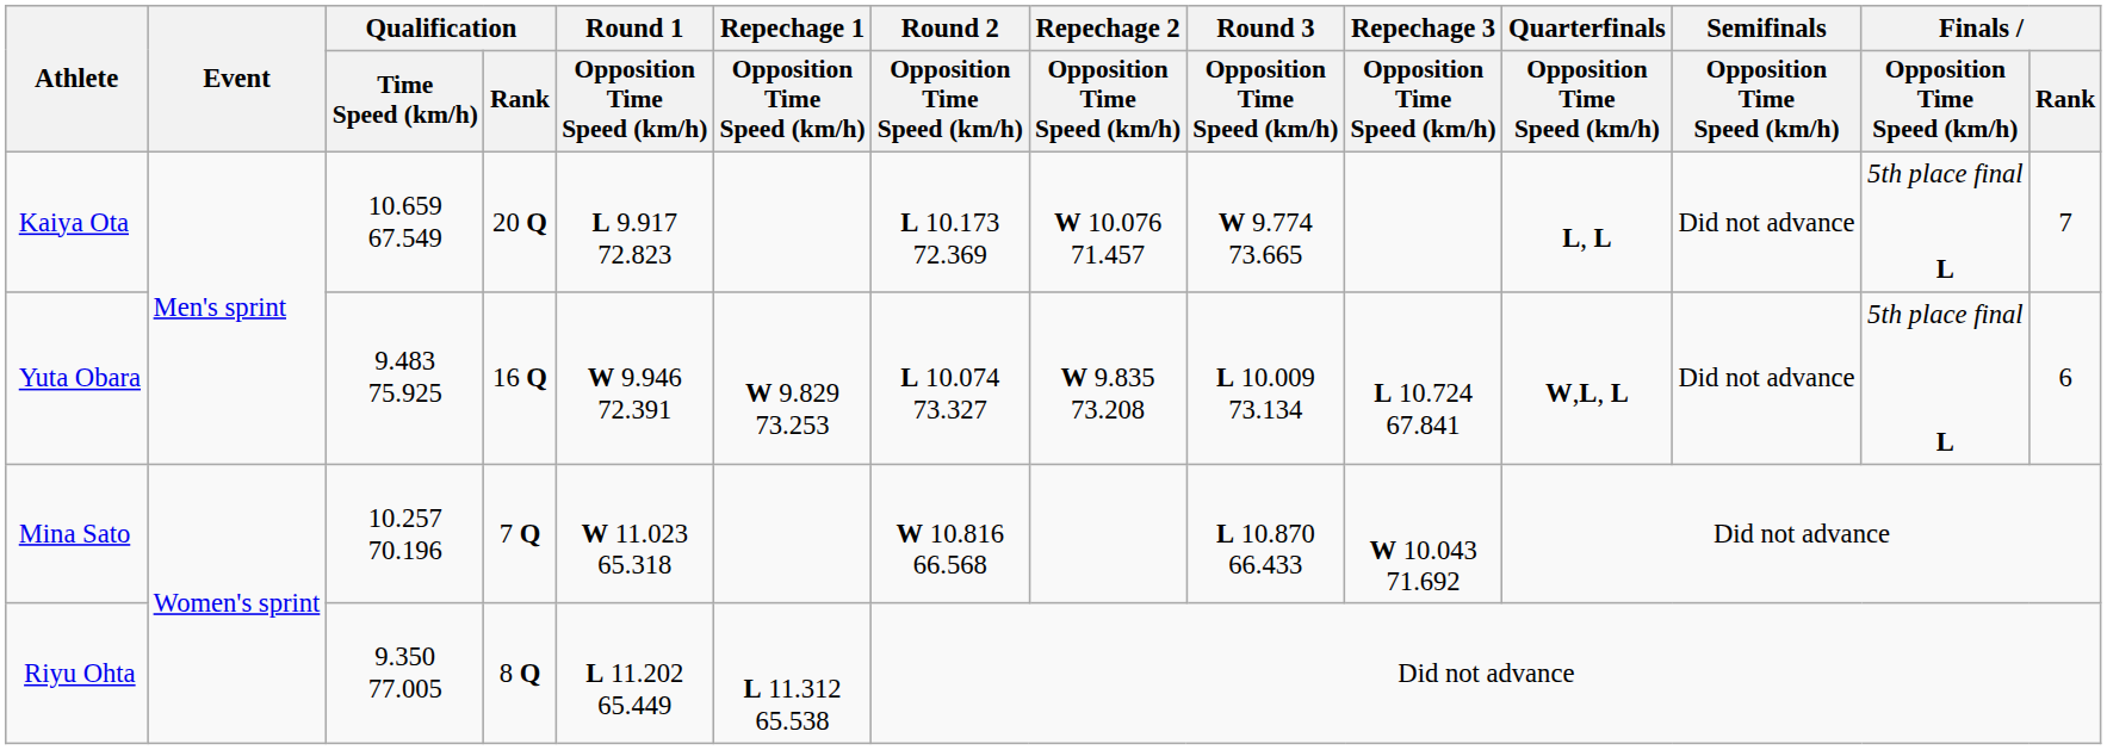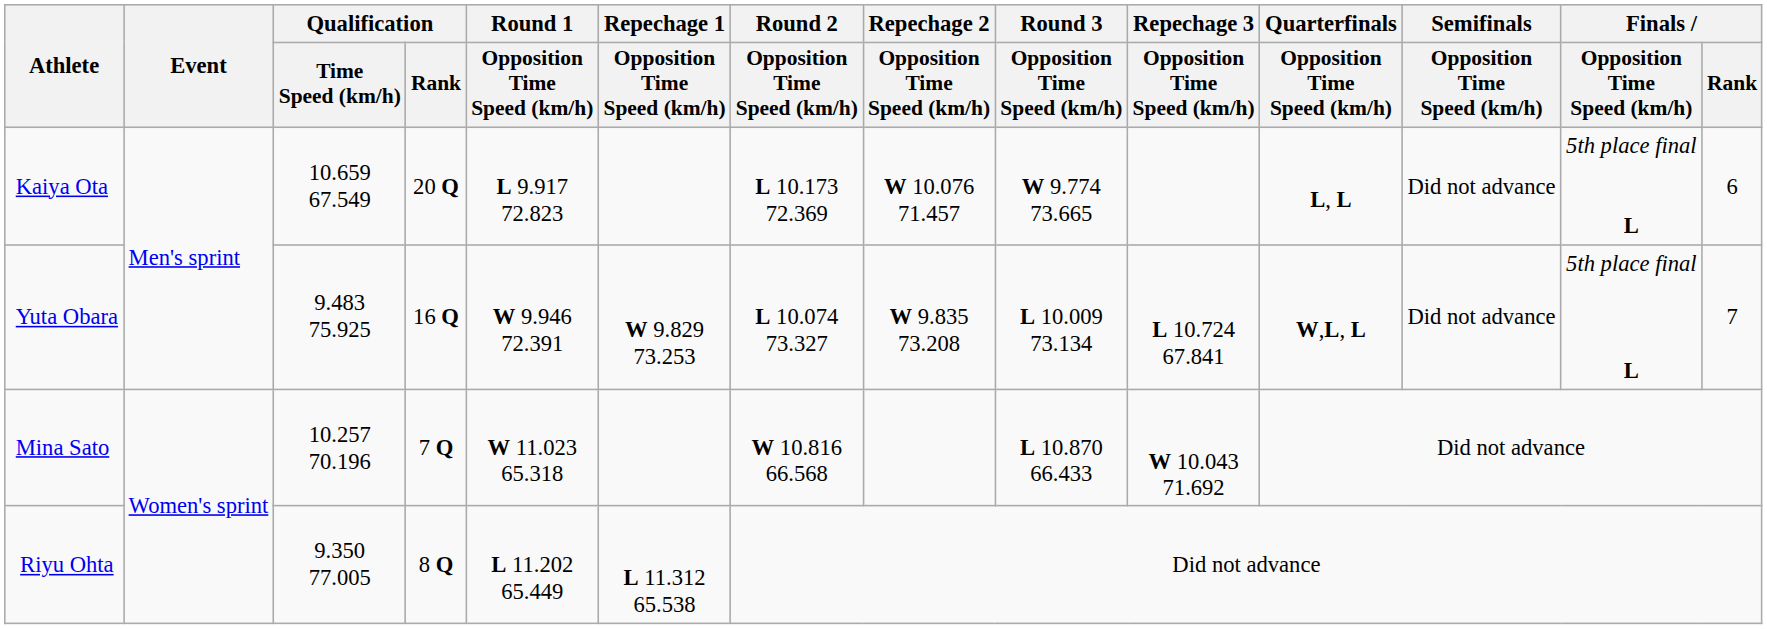Kaiya Ota | Finals / Rank: 7 -> 6
Yuta Obara | Finals / Rank: 6 -> 7
